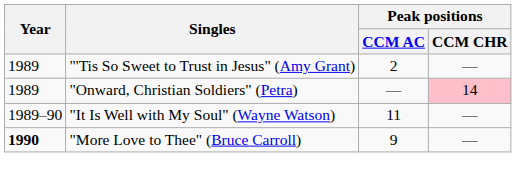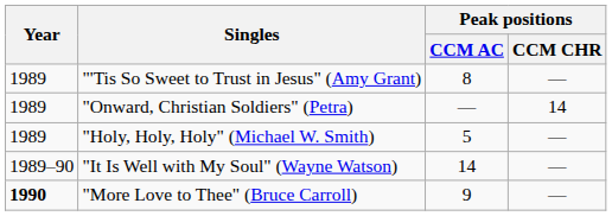"'Tis So Sweet to Trust in Jesus" (Amy Grant) | Peak positions / CCM AC: 2 -> 8
"Onward, Christian Soldiers" (Petra) | Peak positions / CCM CHR: pink background -> no background
+ row: 1989 | "Holy, Holy, Holy" (Michael W. Smith) | 5 | —
"It Is Well with My Soul" (Wayne Watson) | Peak positions / CCM AC: 11 -> 14
